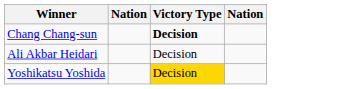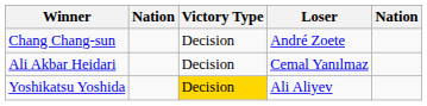+ column: Loser | André Zoete | Cemal Yanılmaz | Ali Aliyev
Chang Chang-sun | Victory Type: bold -> normal
